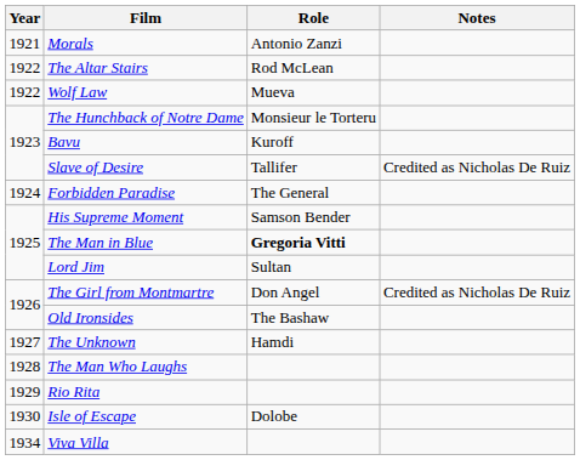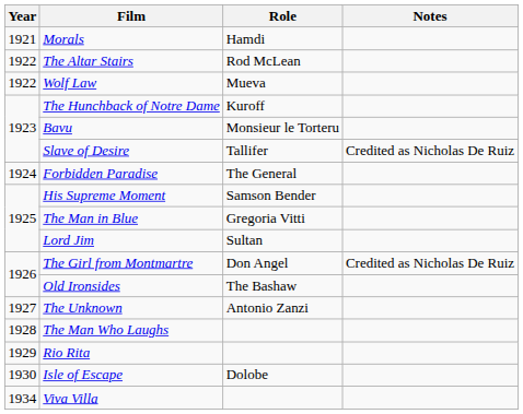Morals | Role: Antonio Zanzi -> Hamdi
The Hunchback of Notre Dame | Role: Monsieur le Torteru -> Kuroff
Bavu | Role: Kuroff -> Monsieur le Torteru
The Man in Blue | Role: bold -> normal
The Unknown | Role: Hamdi -> Antonio Zanzi
